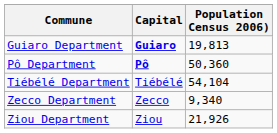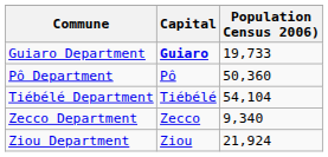Guiaro Department | Population Census 2006): 19,813 -> 19,733
Pô Department | Capital: bold -> normal
Ziou Department | Population Census 2006): 21,926 -> 21,924
